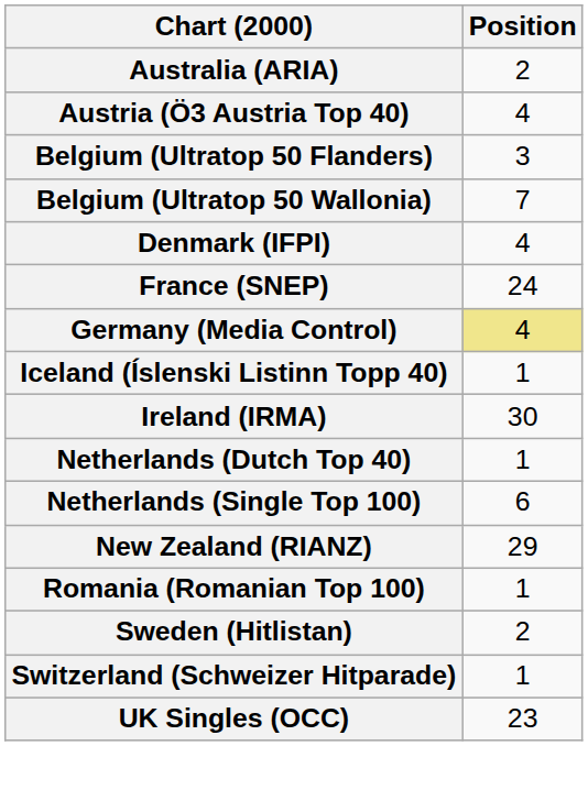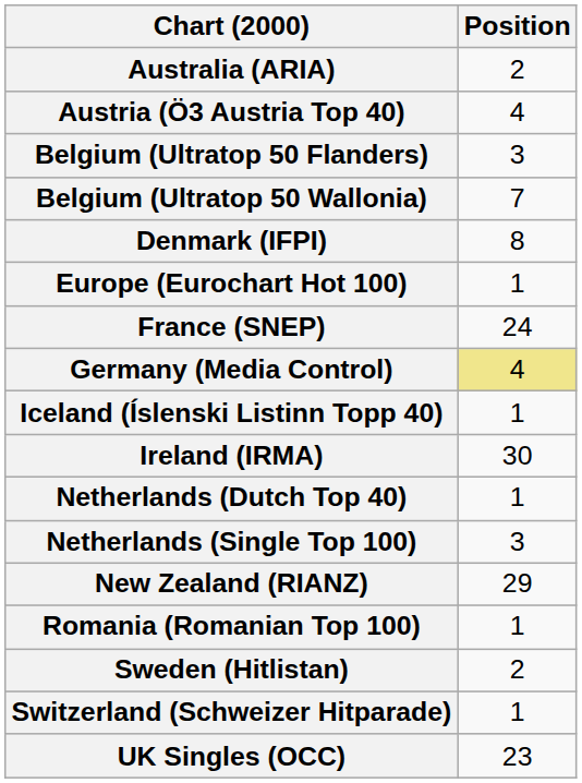Denmark (IFPI) | Position: 4 -> 8
+ row: Europe (Eurochart Hot 100) | 1
Netherlands (Single Top 100) | Position: 6 -> 3
